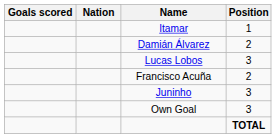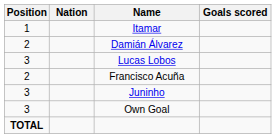columns swapped: Position <-> Goals scored
